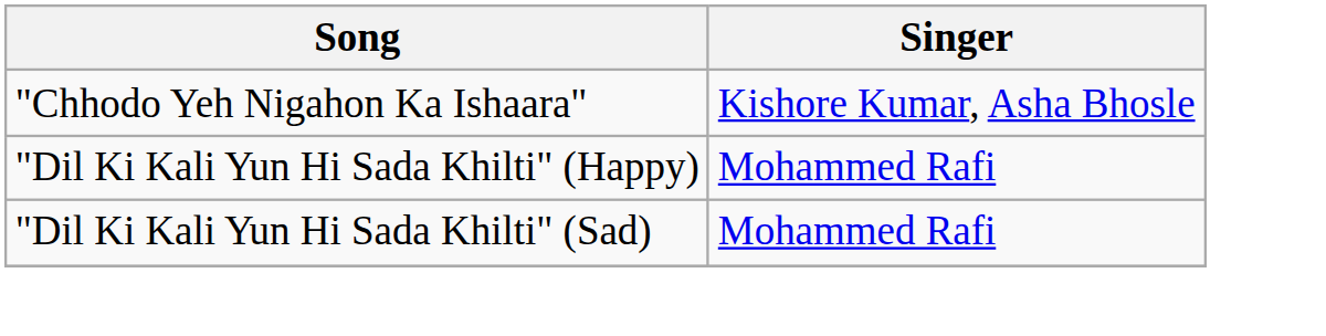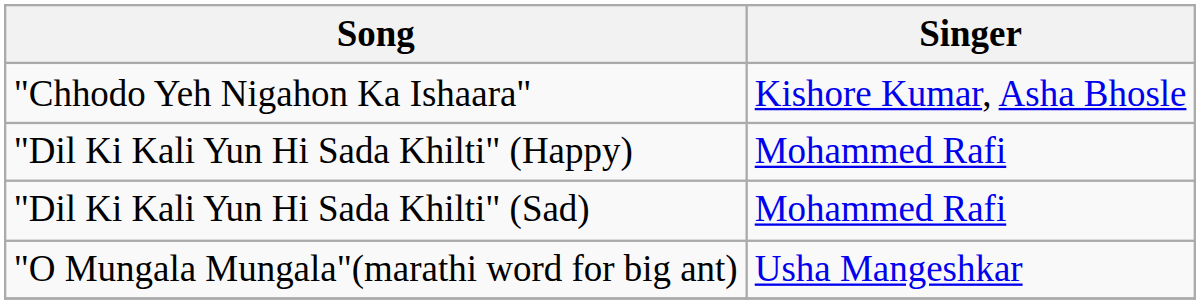+ row: "O Mungala Mungala"(marathi word for big ant) | Usha Mangeshkar
